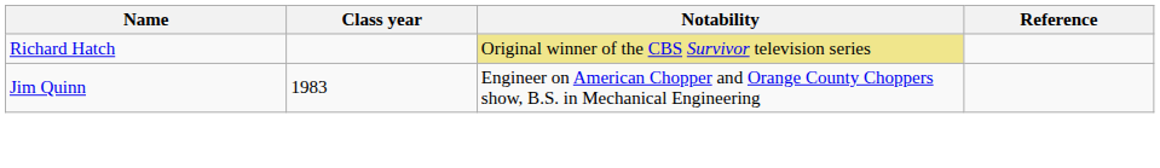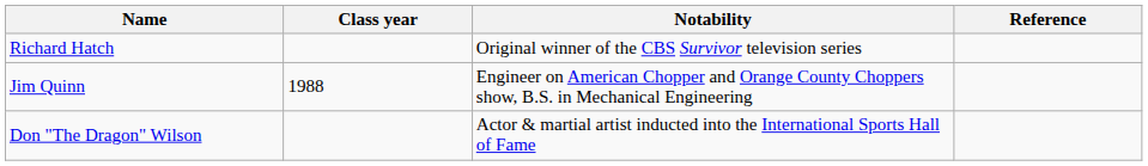Richard Hatch | Notability: khaki background -> no background
Jim Quinn | Class year: 1983 -> 1988
+ row: Don "The Dragon" Wilson | Actor & martial artist inducted into the International Sports Hall of Fame
